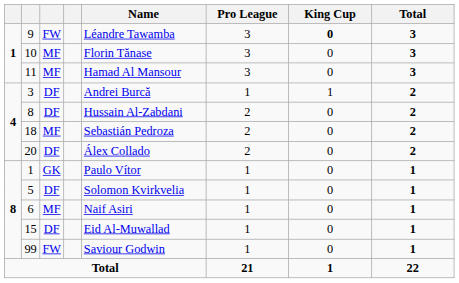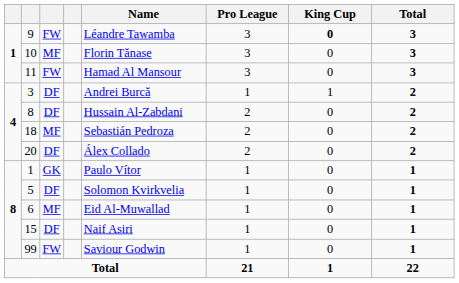11 | column 3: MF -> FW
6 | Name: Naif Asiri -> Eid Al-Muwallad
15 | Name: Eid Al-Muwallad -> Naif Asiri
